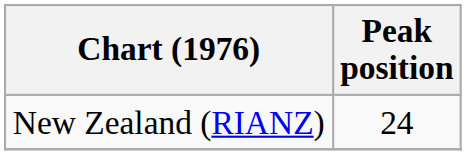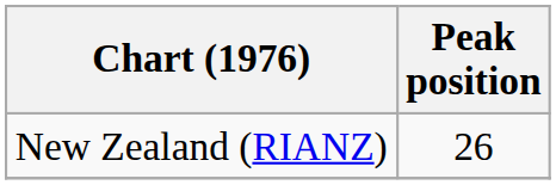New Zealand (RIANZ) | Peak position: 24 -> 26
